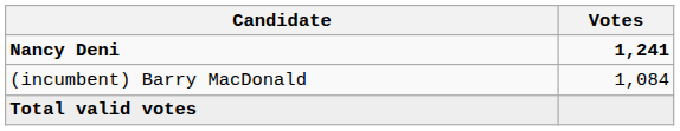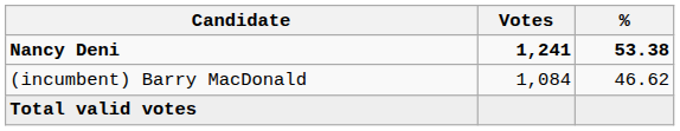+ column: % | 53.38 | 46.62
